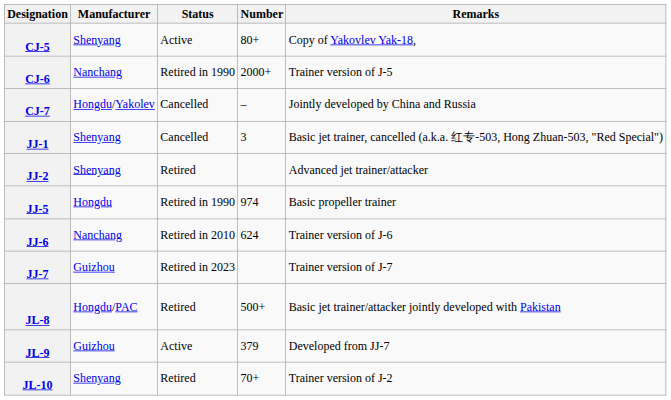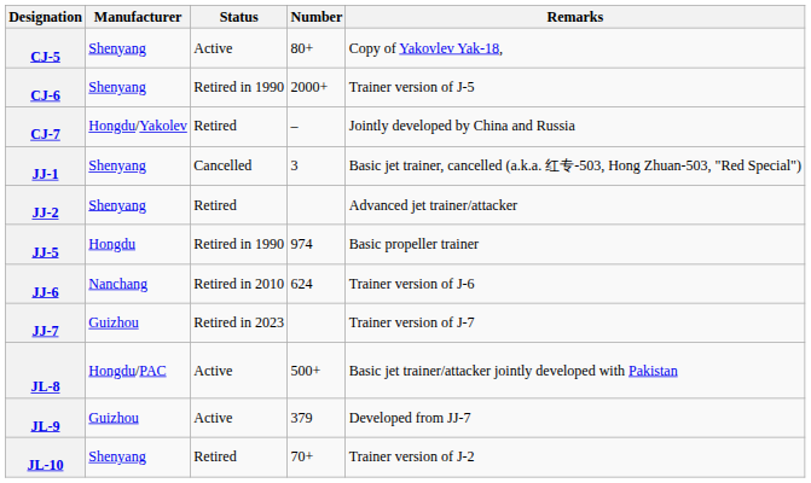CJ-6 | Manufacturer: Nanchang -> Shenyang
CJ-7 | Status: Cancelled -> Retired
JL-8 | Status: Retired -> Active
